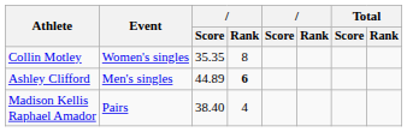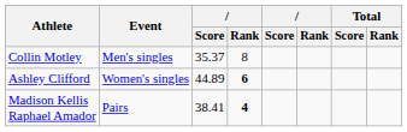Collin Motley | Event: Women's singles -> Men's singles
Collin Motley | column 3: 35.35 -> 35.37
Ashley Clifford | Event: Men's singles -> Women's singles
Madison Kellis Raphael Amador | column 3: 38.40 -> 38.41
Madison Kellis Raphael Amador | column 4: normal -> bold
